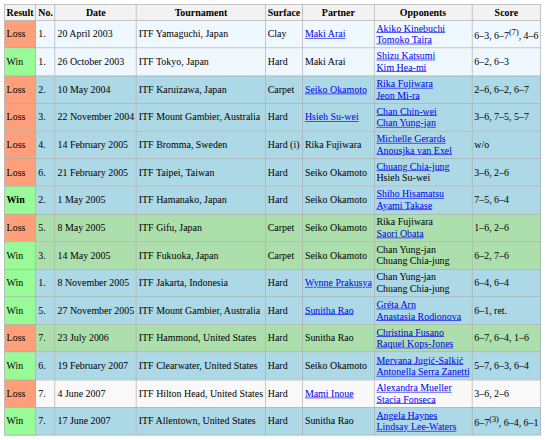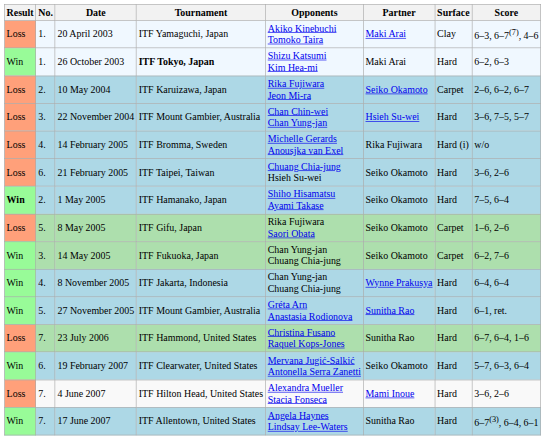columns swapped: Surface <-> Opponents
26 October 2003 | Tournament: normal -> bold
8 November 2005 | No.: 1. -> 4.
